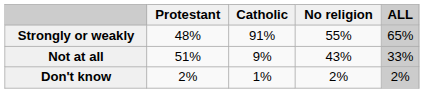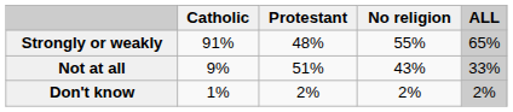columns swapped: Catholic <-> Protestant
